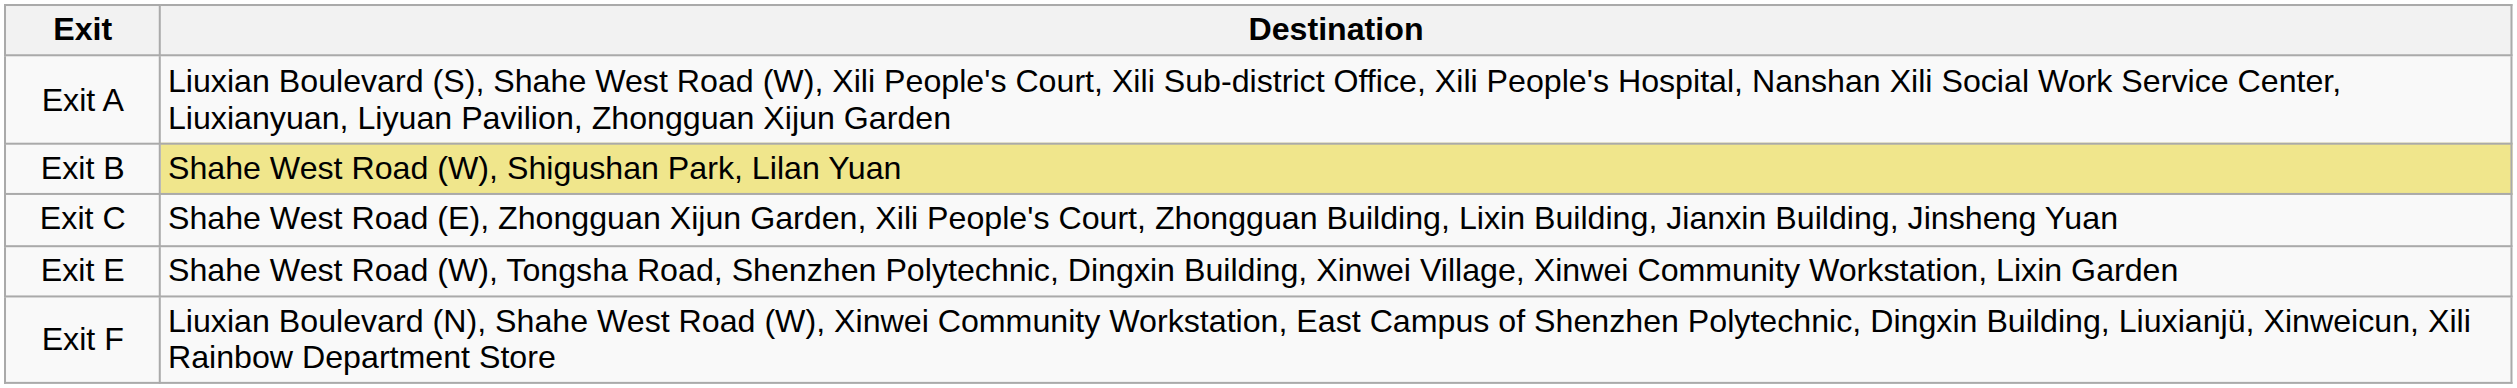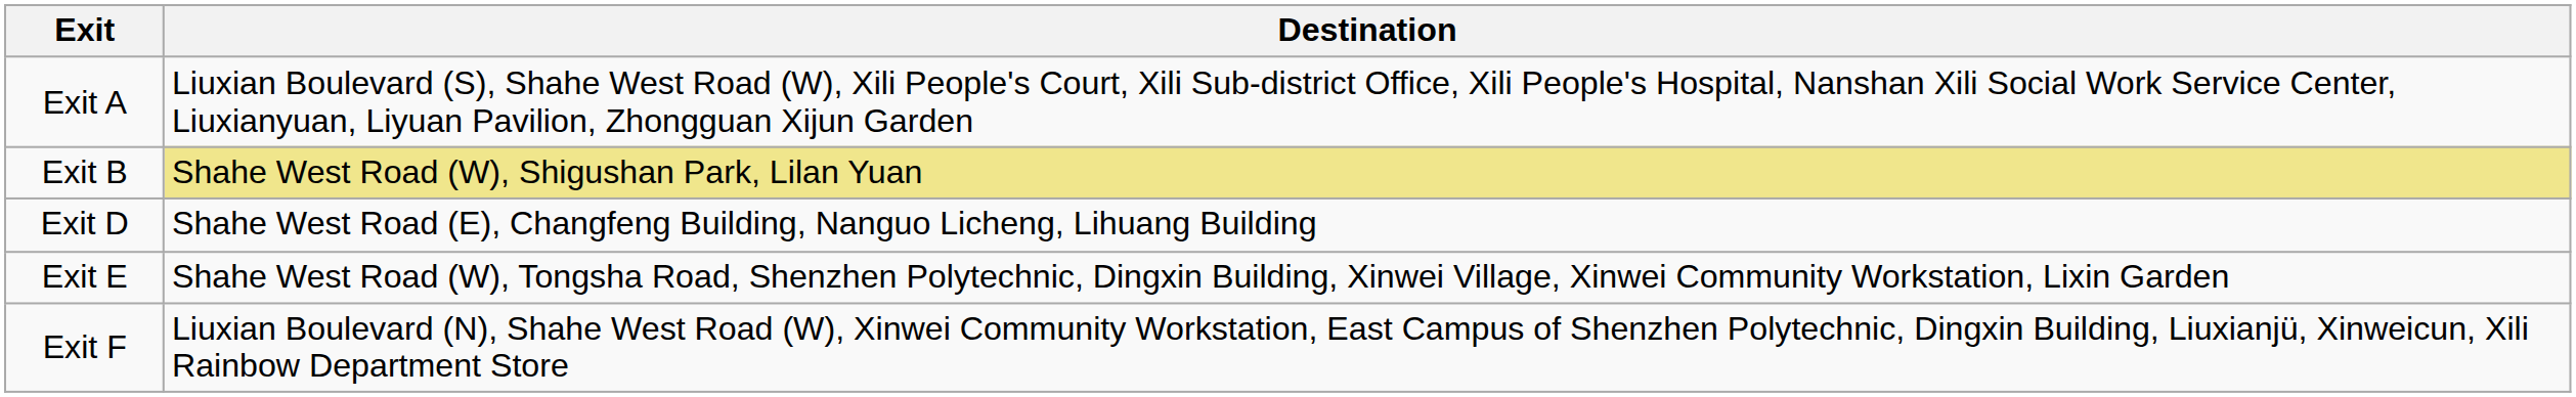- row: Exit C | Shahe West Road (E), Zhongguan Xijun Garden, Xili People's Court, Zhongguan Building, Lixin Building, Jianxin Building, Jinsheng Yuan
+ row: Exit D | Shahe West Road (E), Changfeng Building, Nanguo Licheng, Lihuang Building
